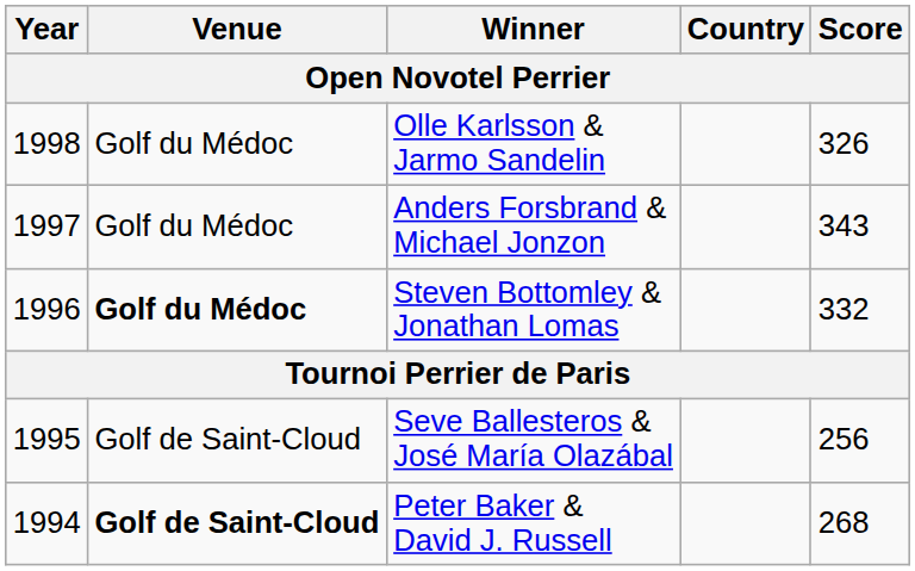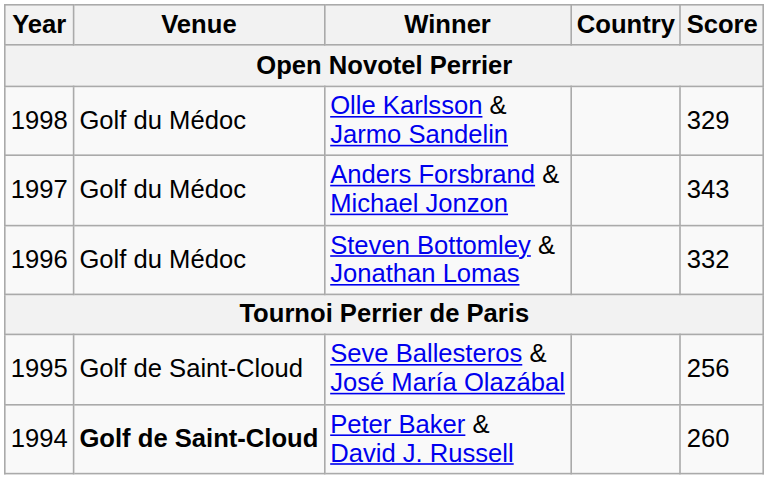Olle Karlsson & Jarmo Sandelin | Score: 326 -> 329
Steven Bottomley & Jonathan Lomas | Venue: bold -> normal
Peter Baker & David J. Russell | Score: 268 -> 260
